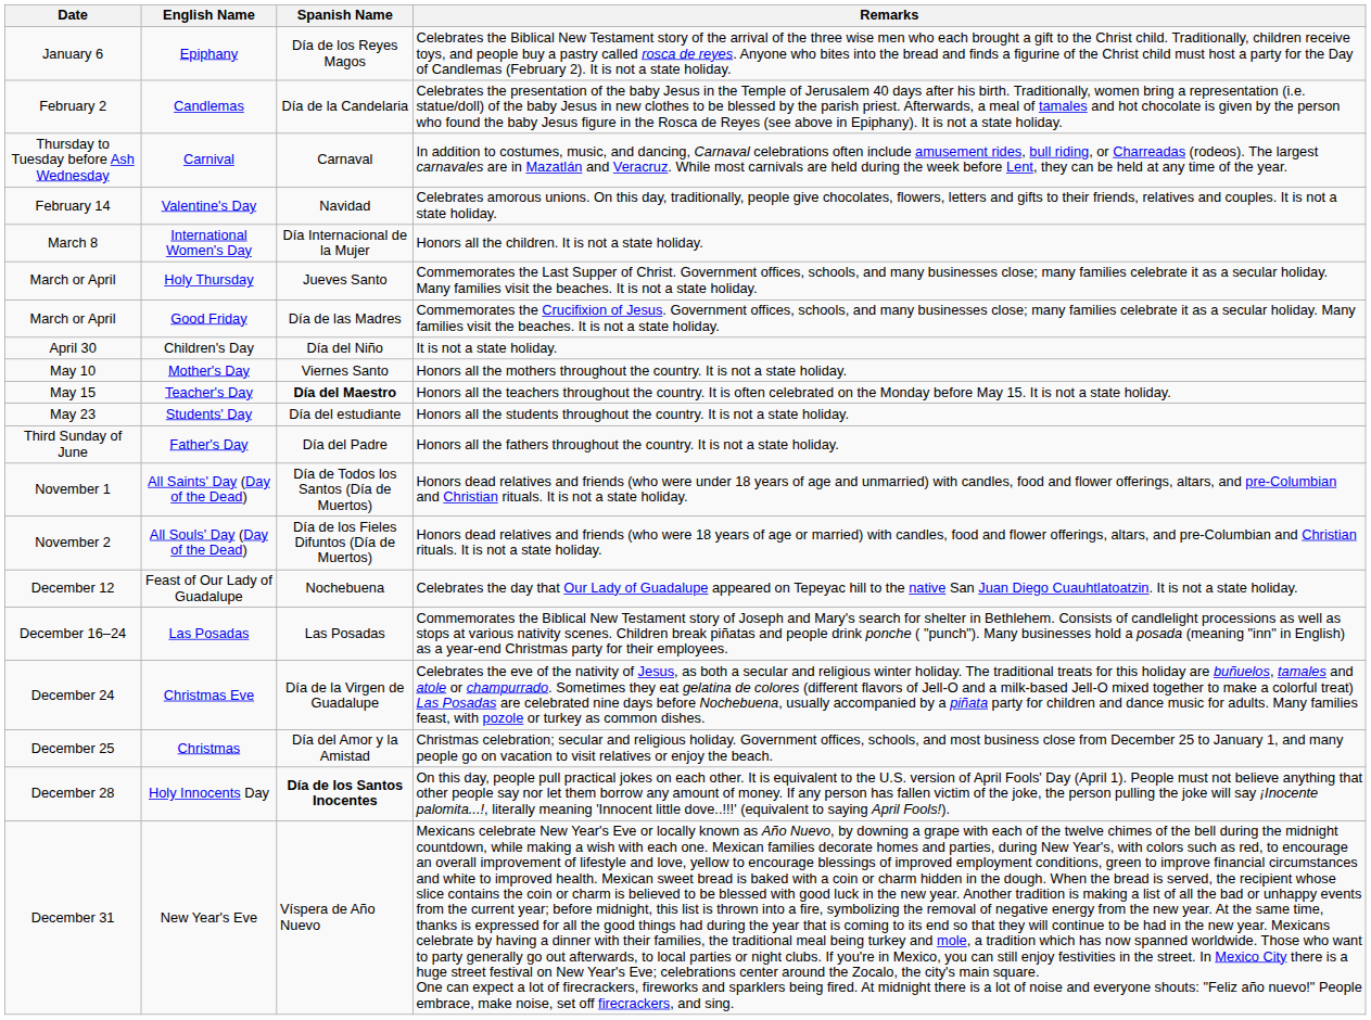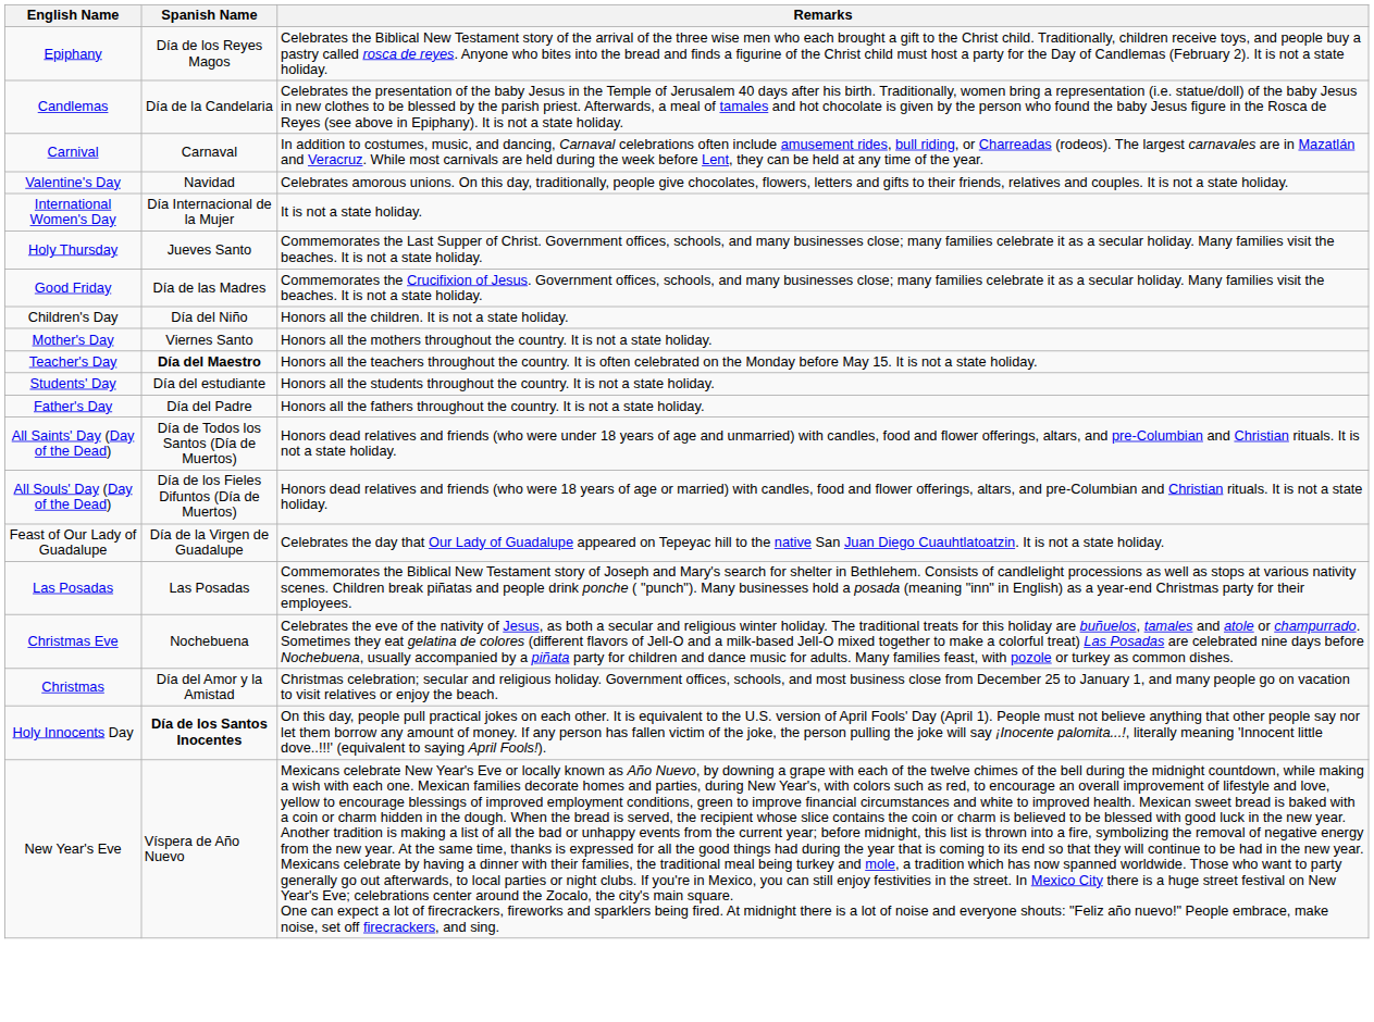- column: Date | January 6 | February 2 | Thursday to Tuesday before Ash Wednesday | February 14 | March 8 | March or April | March or April | April 30 | May 10 | May 15 | May 23 | Third Sunday of June | November 1 | November 2 | December 12 | December 16–24 | December 24 | December 25 | December 28 | December 31
International Women's Day | Remarks: Honors all the children. It is not a state holiday. -> It is not a state holiday.
Children's Day | Remarks: It is not a state holiday. -> Honors all the children. It is not a state holiday.
Feast of Our Lady of Guadalupe | Spanish Name: Nochebuena -> Día de la Virgen de Guadalupe
Christmas Eve | Spanish Name: Día de la Virgen de Guadalupe -> Nochebuena
